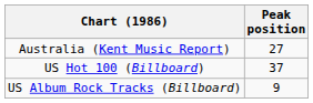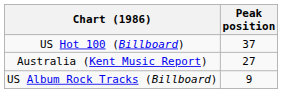rows swapped: Australia (Kent Music Report) <-> US Hot 100 (Billboard)
